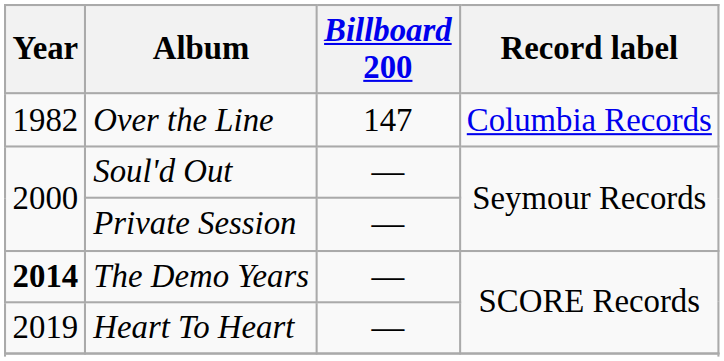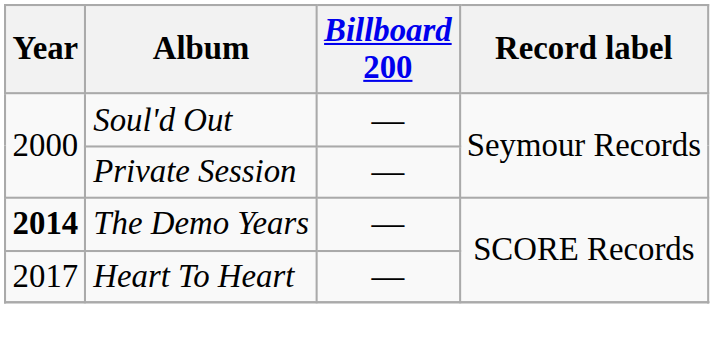- row: 1982 | Over the Line | 147 | Columbia Records
Heart To Heart | Year: 2019 -> 2017
